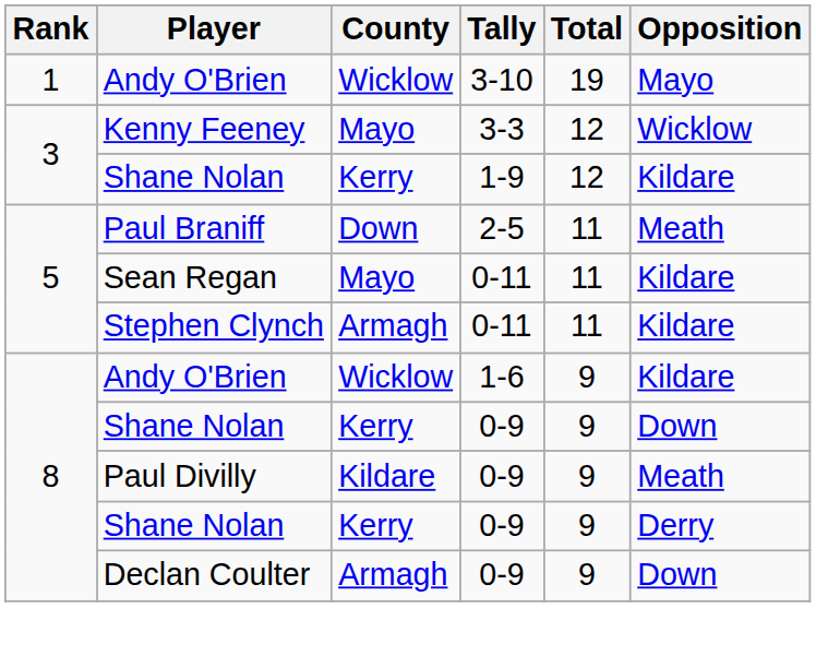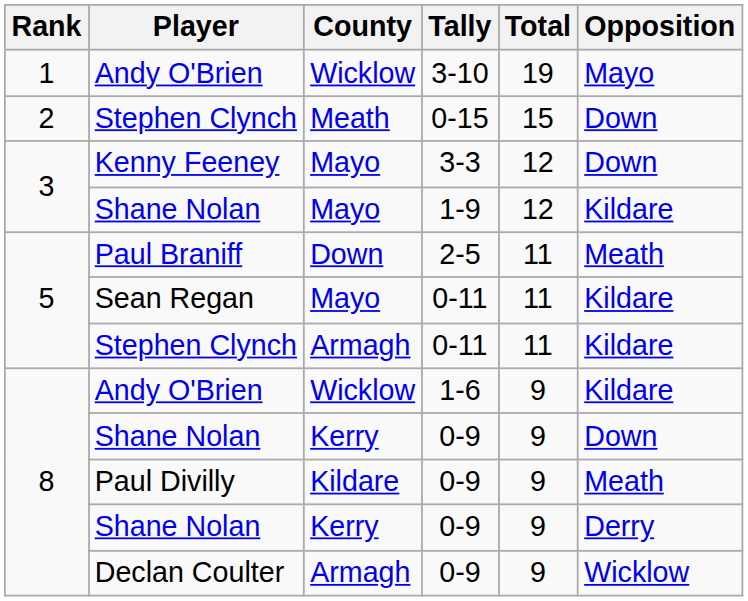+ row: 2 | Stephen Clynch | Meath | 0-15 | 15 | Down
Kenny Feeney | Opposition: Wicklow -> Down
Shane Nolan / 1-9 | County: Kerry -> Mayo
Declan Coulter | Opposition: Down -> Wicklow
